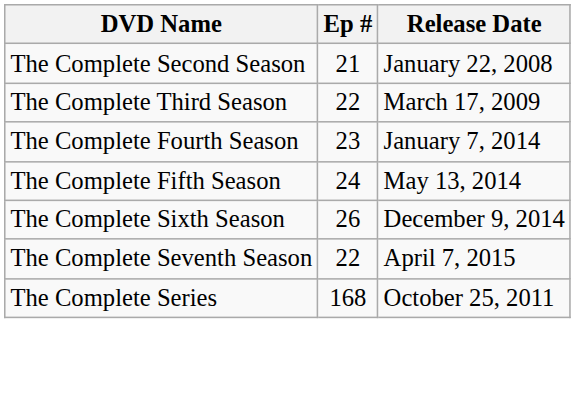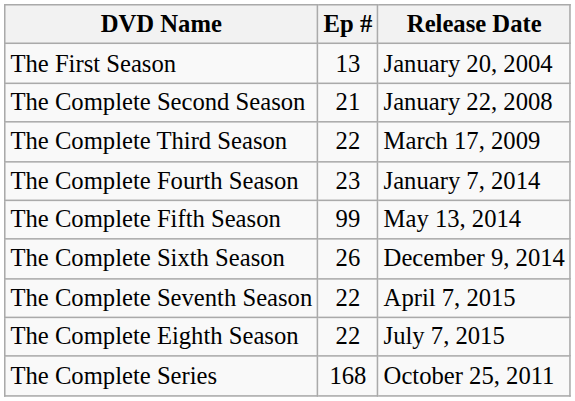+ row: The First Season | 13 | January 20, 2004
The Complete Fifth Season | Ep #: 24 -> 99
+ row: The Complete Eighth Season | 22 | July 7, 2015
